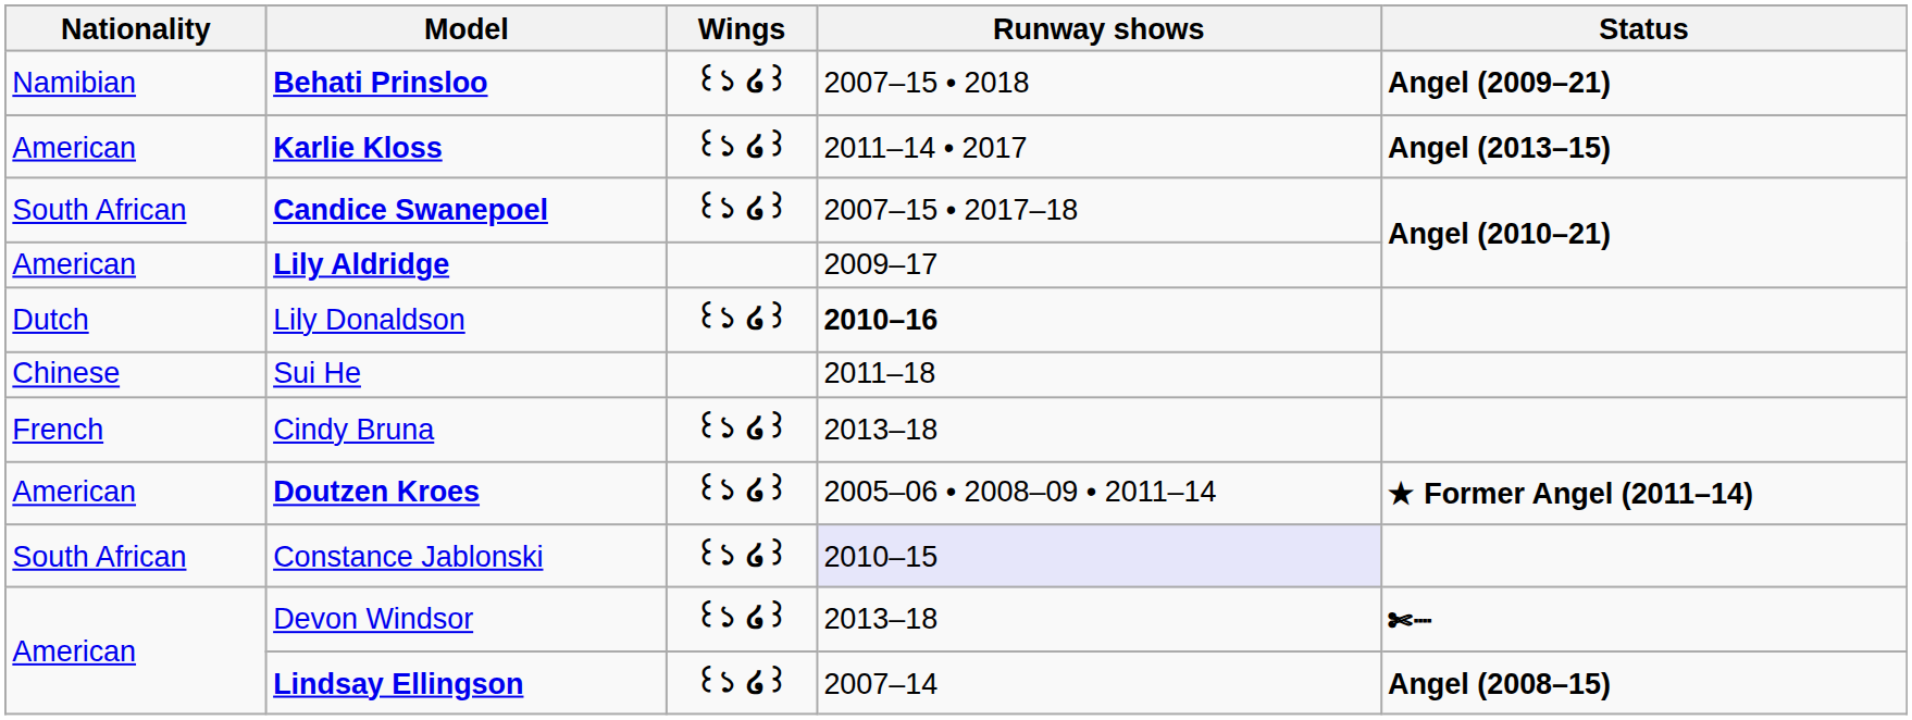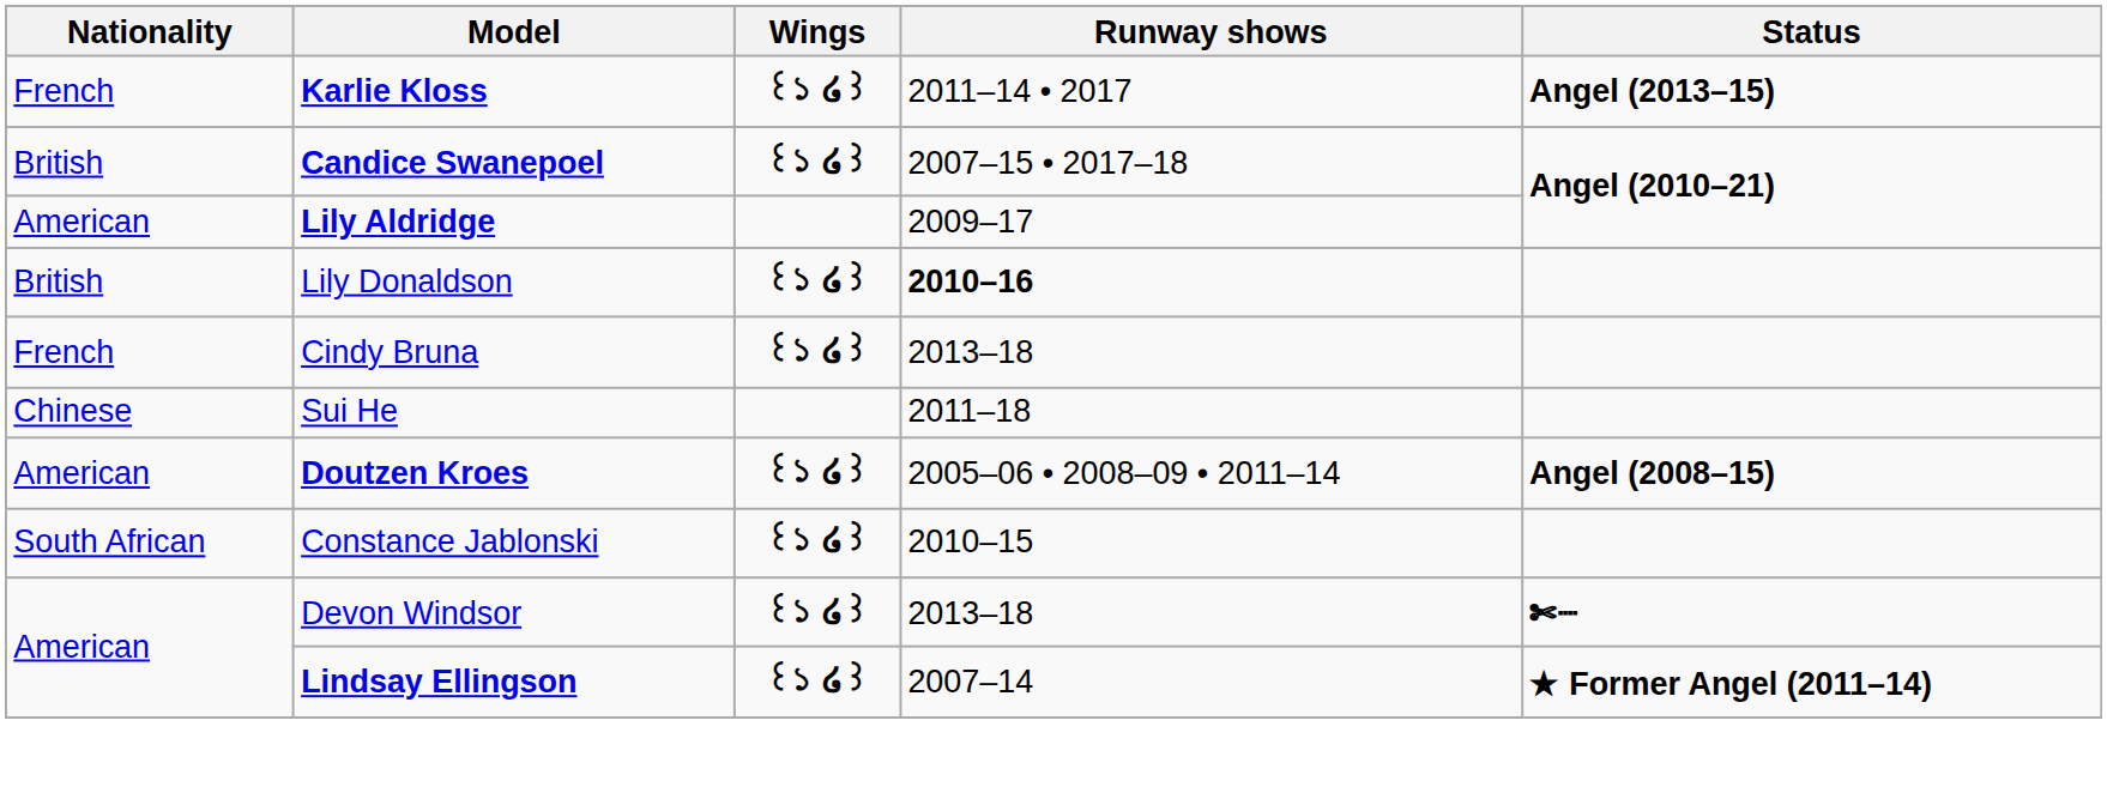- row: Namibian | Behati Prinsloo | ꒰১ ໒꒱ | 2007–15 • 2018 | Angel (2009–21)
Karlie Kloss | Nationality: American -> French
Candice Swanepoel | Nationality: South African -> British
Lily Donaldson | Nationality: Dutch -> British
rows swapped: Cindy Bruna <-> Sui He
Doutzen Kroes | Status: ★ Former Angel (2011–14) -> Angel (2008–15)
Constance Jablonski | Runway shows: lavender background -> no background
Lindsay Ellingson | Status: Angel (2008–15) -> ★ Former Angel (2011–14)
